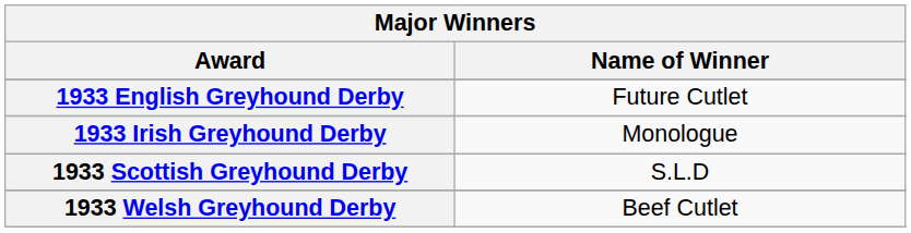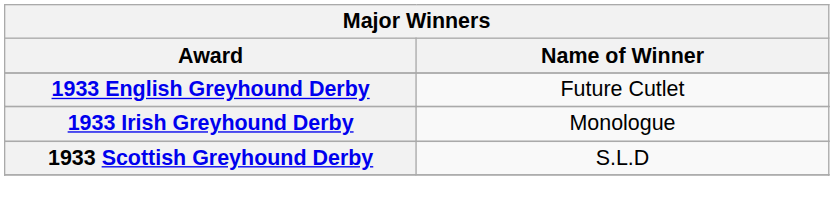- row: 1933 Welsh Greyhound Derby | Beef Cutlet
